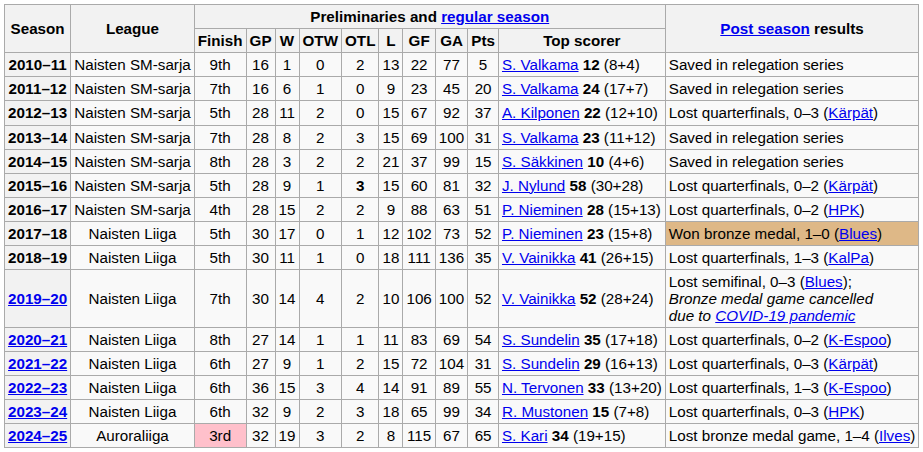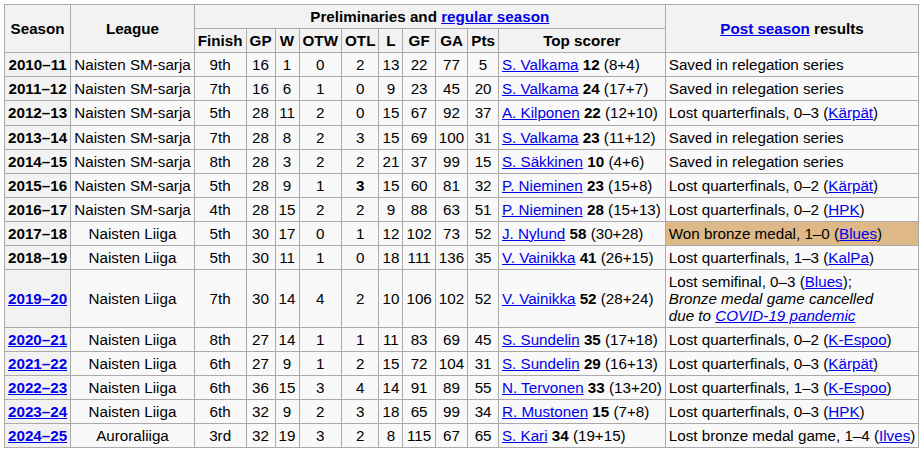2015–16 | Preliminaries and regular season / Top scorer: J. Nylund 58 (30+28) -> P. Nieminen 23 (15+8)
2017–18 | Preliminaries and regular season / Top scorer: P. Nieminen 23 (15+8) -> J. Nylund 58 (30+28)
2019–20 | Preliminaries and regular season / GA: 100 -> 102
2020–21 | Preliminaries and regular season / Pts: 54 -> 45
2024–25 | Preliminaries and regular season / Finish: pink background -> no background
